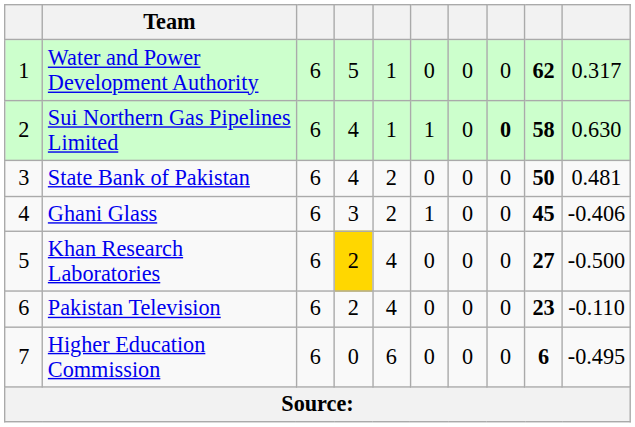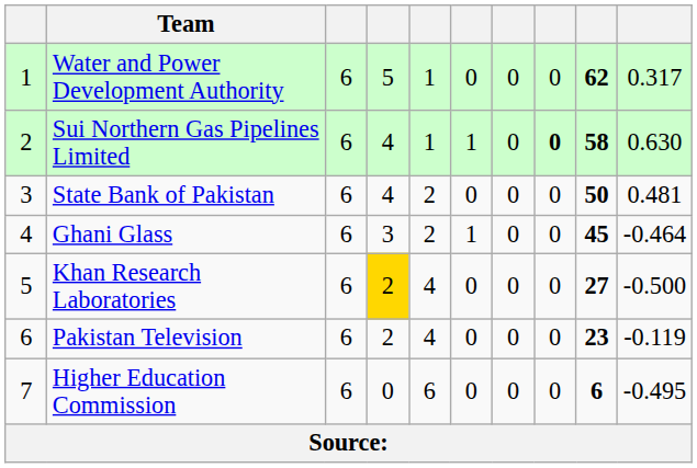Ghani Glass | column 10: -0.406 -> -0.464
Pakistan Television | column 10: -0.110 -> -0.119
